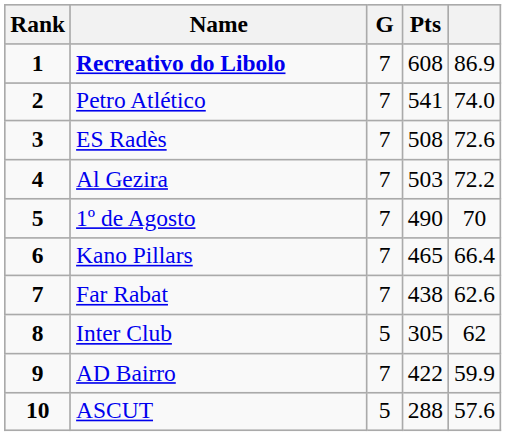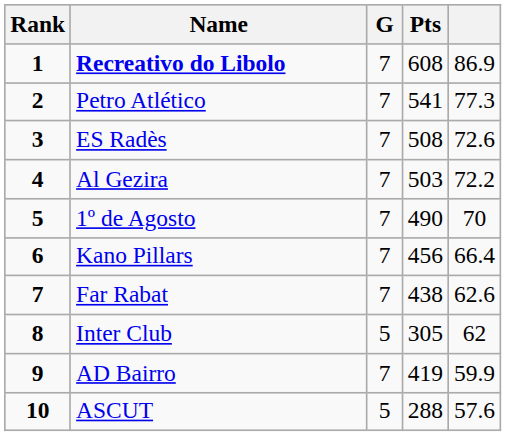Petro Atlético | column 5: 74.0 -> 77.3
Kano Pillars | Pts: 465 -> 456
AD Bairro | Pts: 422 -> 419
